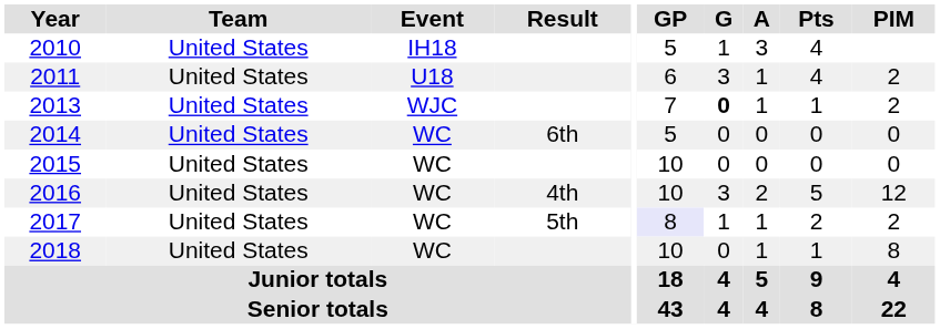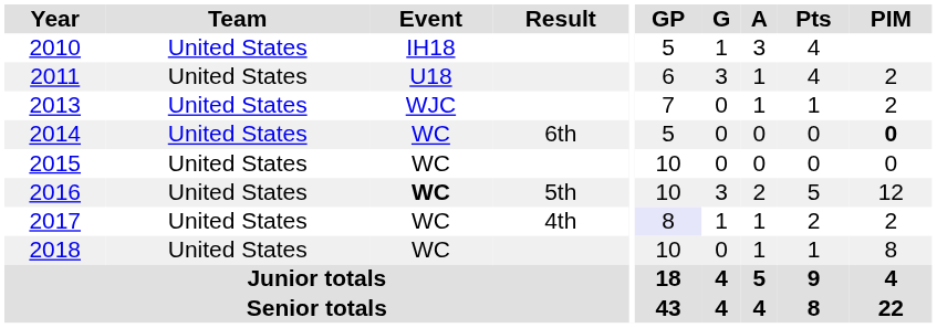2013 | G: bold -> normal
2014 | PIM: normal -> bold
2016 | Event: normal -> bold
2016 | Result: 4th -> 5th
2017 | Result: 5th -> 4th
